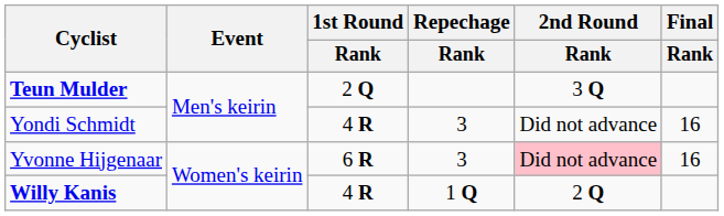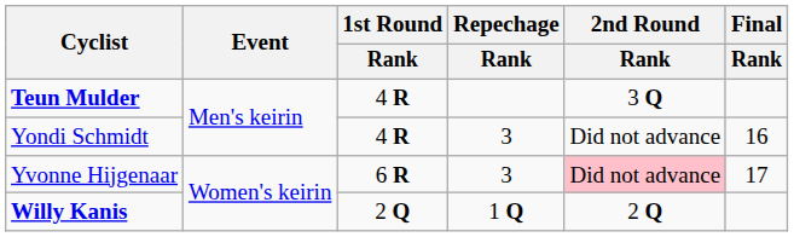Teun Mulder | 1st Round / Rank: 2 Q -> 4 R
Yvonne Hijgenaar | Final / Rank: 16 -> 17
Willy Kanis | 1st Round / Rank: 4 R -> 2 Q
